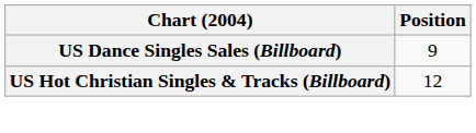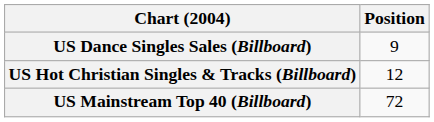+ row: US Mainstream Top 40 (Billboard) | 72
